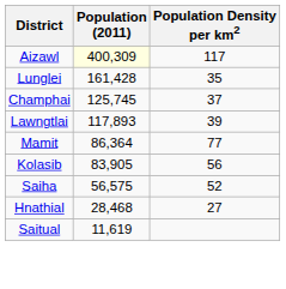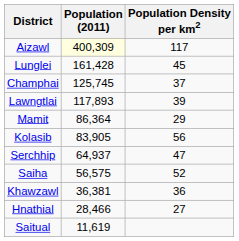Lunglei | Population Density per km2: 35 -> 45
Mamit | Population Density per km2: 77 -> 29
+ row: Serchhip | 64,937 | 47
+ row: Khawzawl | 36,381 | 36
Hnathial | Population (2011): 28,468 -> 28,466
